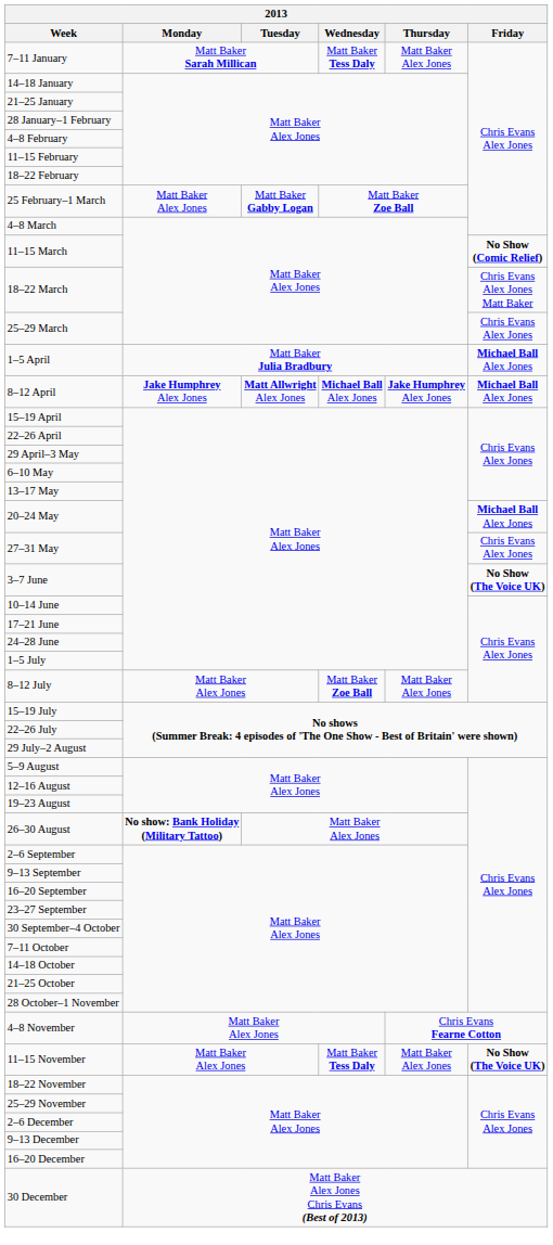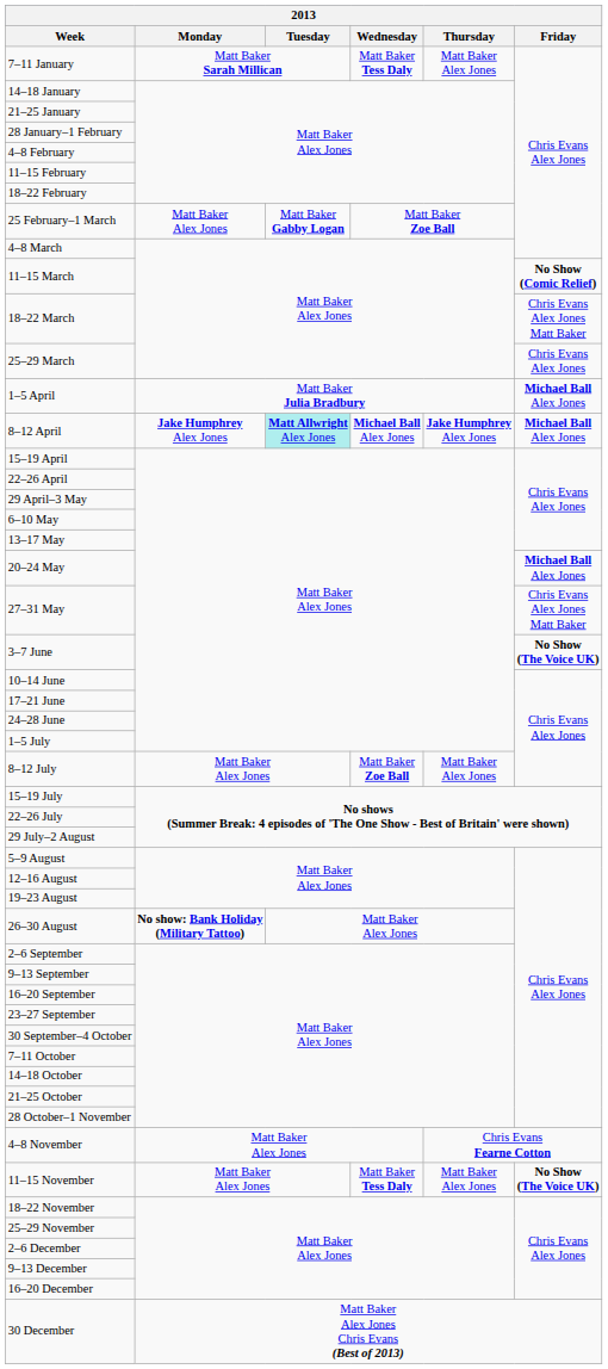8–12 April | Tuesday: no background -> paleturquoise background
27–31 May | Friday: Chris Evans Alex Jones -> Chris Evans Alex Jones Matt Baker
